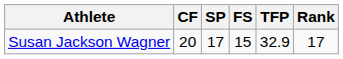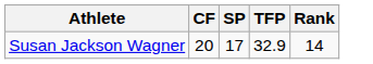- column: FS | 15
Susan Jackson Wagner | Rank: 17 -> 14
